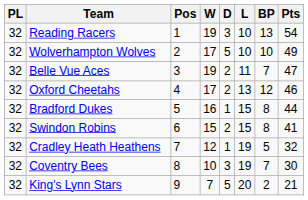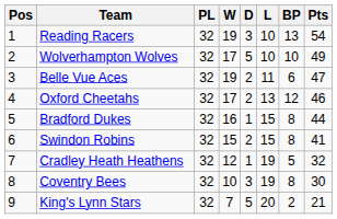columns swapped: Pos <-> PL
Belle Vue Aces | BP: 7 -> 6
Coventry Bees | BP: 7 -> 8
